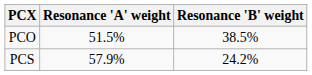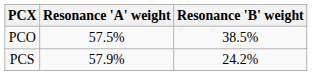PCO | Resonance 'A' weight: 51.5% -> 57.5%
